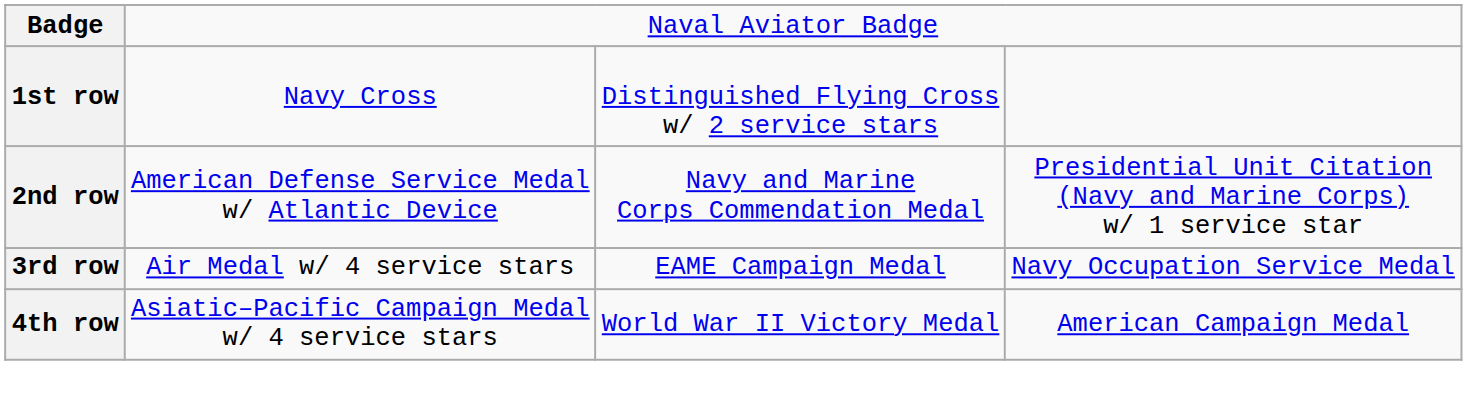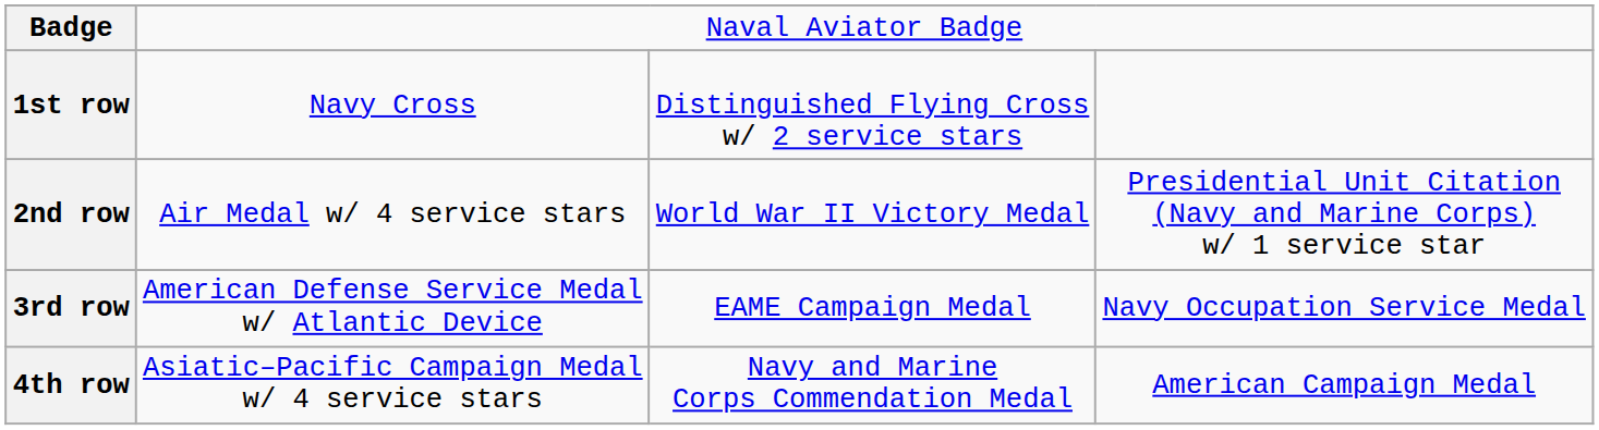2nd row | column 2: American Defense Service Medal w/ Atlantic Device -> Air Medal w/ 4 service stars
2nd row | column 3: Navy and Marine Corps Commendation Medal -> World War II Victory Medal
3rd row | column 2: Air Medal w/ 4 service stars -> American Defense Service Medal w/ Atlantic Device
4th row | column 3: World War II Victory Medal -> Navy and Marine Corps Commendation Medal
